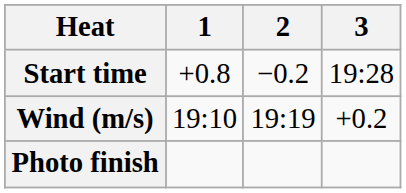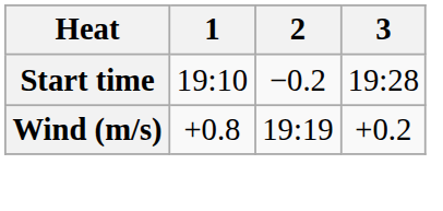Start time | 1: +0.8 -> 19:10
Wind (m/s) | 1: 19:10 -> +0.8
- row: Photo finish
